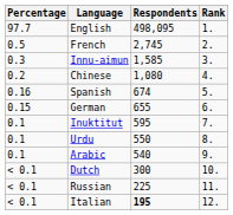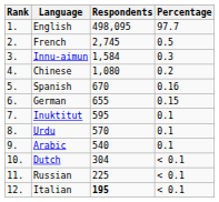columns swapped: Rank <-> Percentage
Innu-aimun | Respondents: 1,585 -> 1,584
Spanish | Respondents: 674 -> 670
Urdu | Respondents: 550 -> 570
Dutch | Respondents: 300 -> 304
